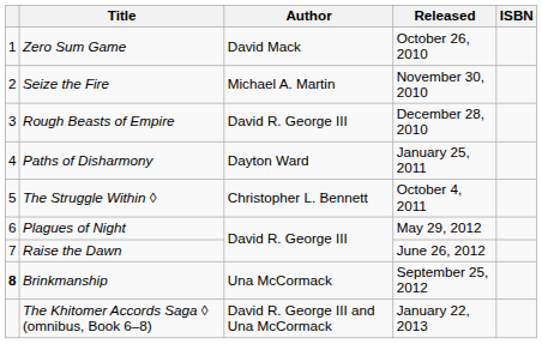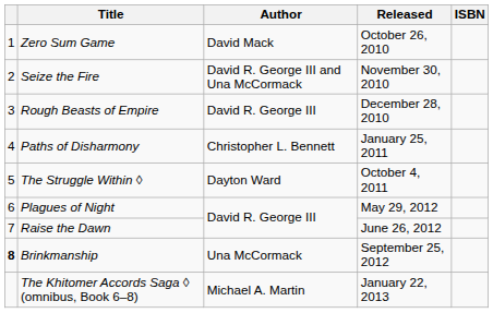Seize the Fire | Author: Michael A. Martin -> David R. George III and Una McCormack
Paths of Disharmony | Author: Dayton Ward -> Christopher L. Bennett
The Struggle Within ◊ | Author: Christopher L. Bennett -> Dayton Ward
The Khitomer Accords Saga ◊ (omnibus, Book 6–8) | Author: David R. George III and Una McCormack -> Michael A. Martin
